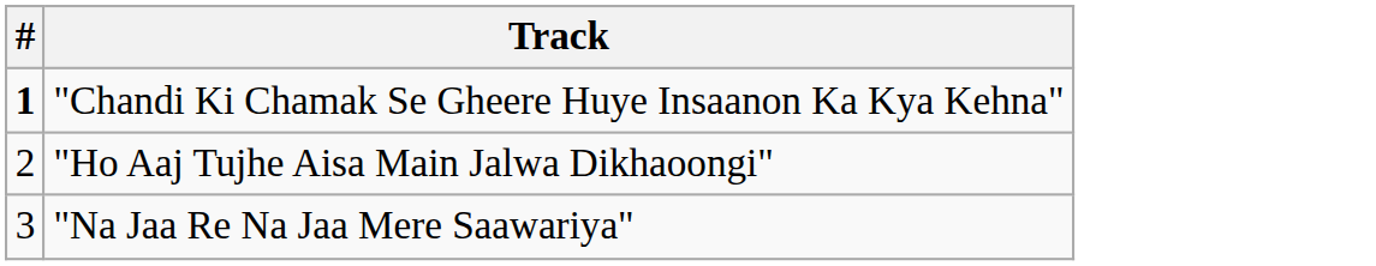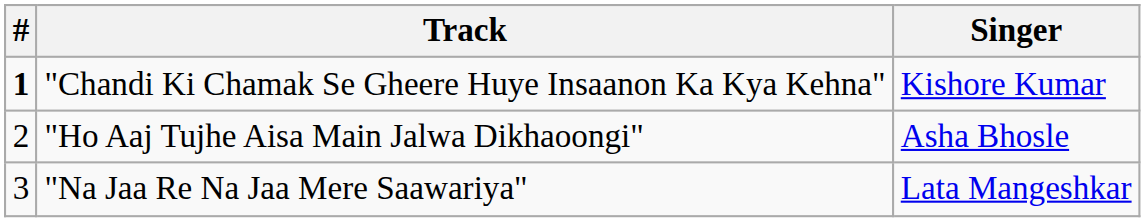+ column: Singer | Kishore Kumar | Asha Bhosle | Lata Mangeshkar
